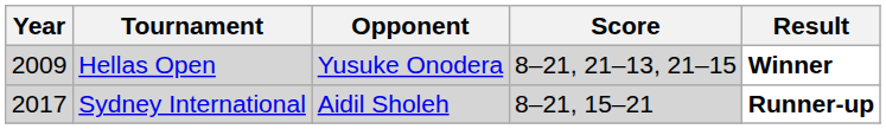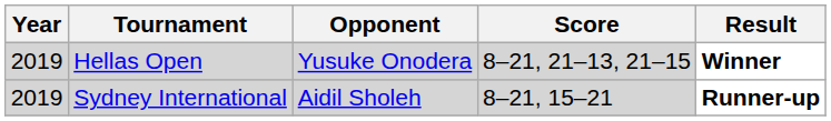Hellas Open | Year: 2009 -> 2019
Sydney International | Year: 2017 -> 2019
